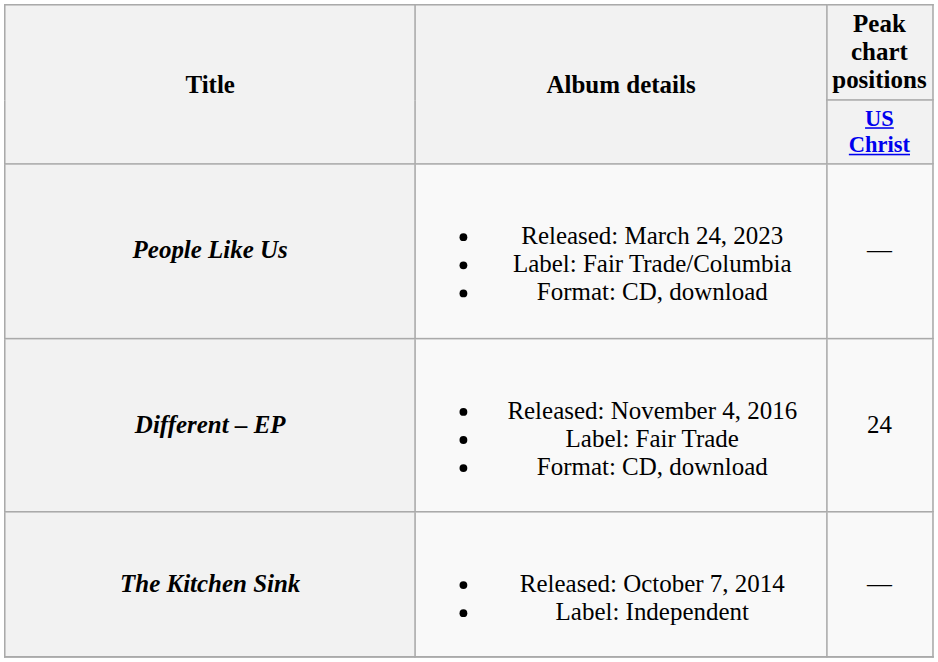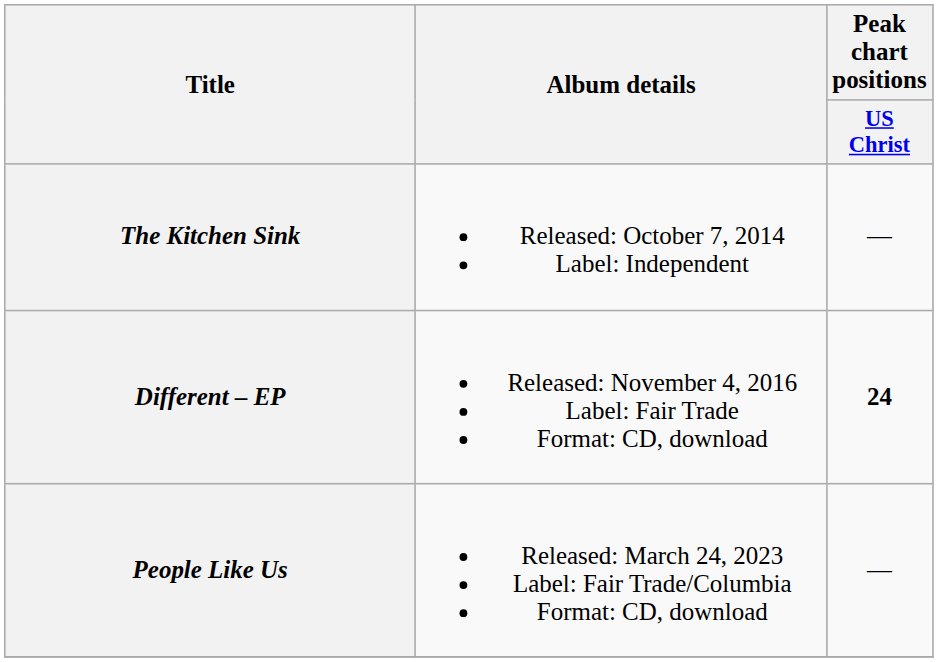rows swapped: The Kitchen Sink <-> People Like Us
Different – EP | Peak chart positions / US Christ: normal -> bold
